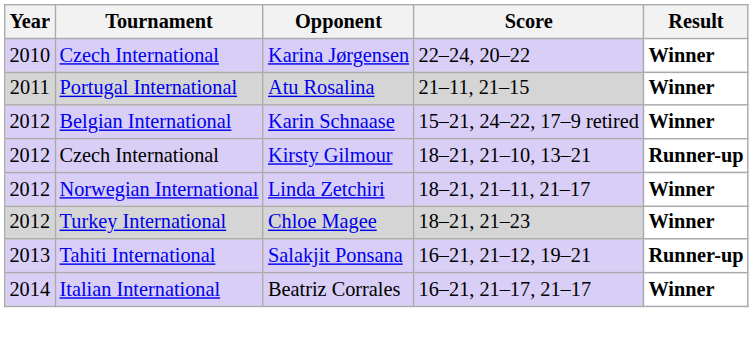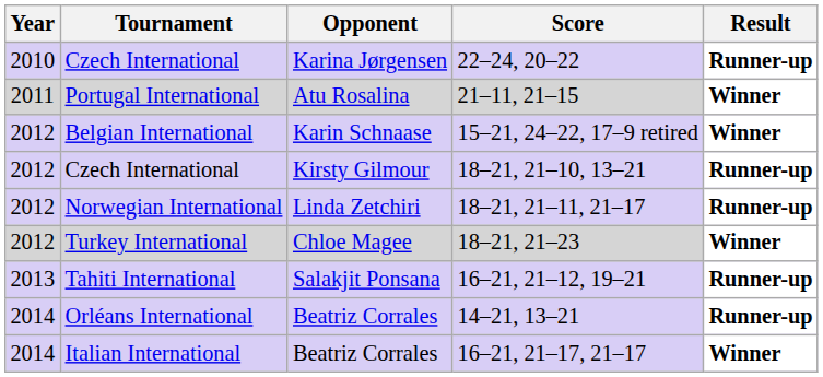22–24, 20–22 | Result: Winner -> Runner-up
18–21, 21–11, 21–17 | Result: Winner -> Runner-up
+ row: 2014 | Orléans International | Beatriz Corrales | 14–21, 13–21 | Runner-up
